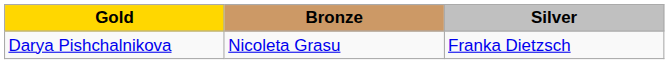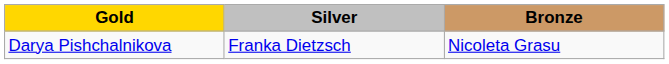columns swapped: Silver <-> Bronze
